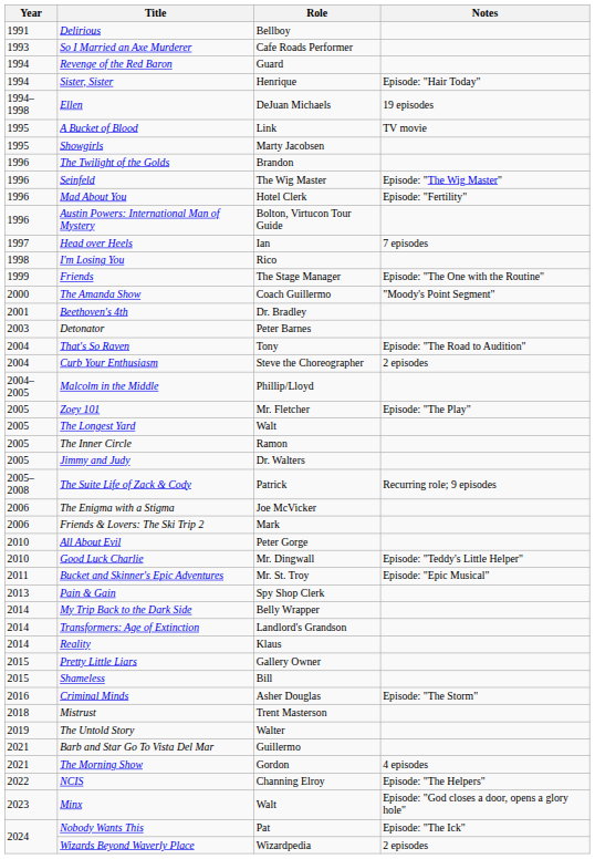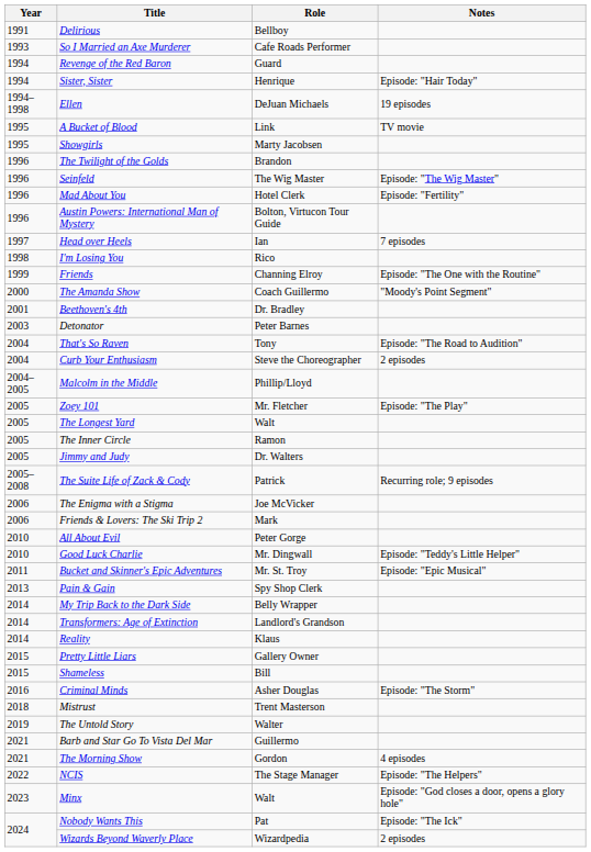Friends | Role: The Stage Manager -> Channing Elroy
NCIS | Role: Channing Elroy -> The Stage Manager
